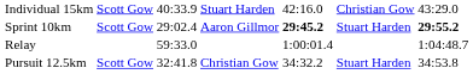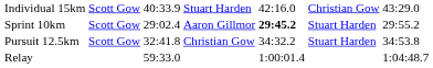Sprint 10km | column 7: bold -> normal
rows swapped: Pursuit 12.5km <-> Relay
